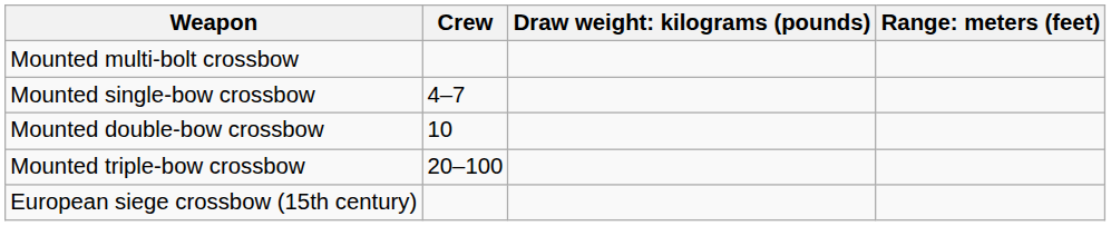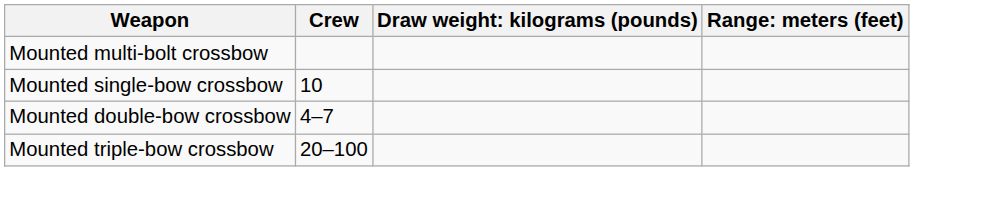Mounted single-bow crossbow | Crew: 4–7 -> 10
Mounted double-bow crossbow | Crew: 10 -> 4–7
- row: European siege crossbow (15th century)
